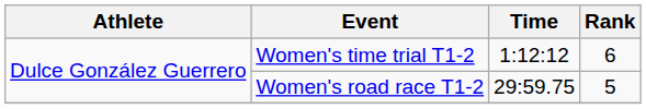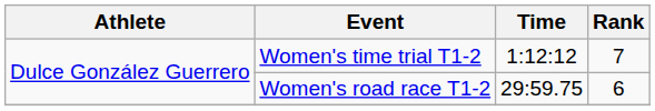Women's time trial T1-2 | Rank: 6 -> 7
Women's road race T1-2 | Rank: 5 -> 6
